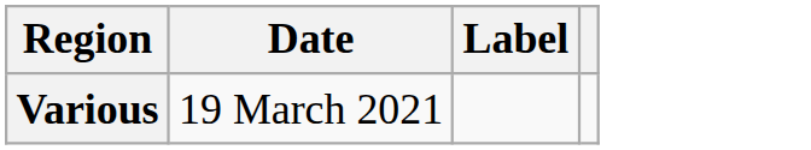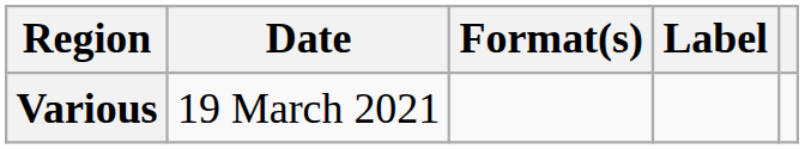+ column: Format(s)
